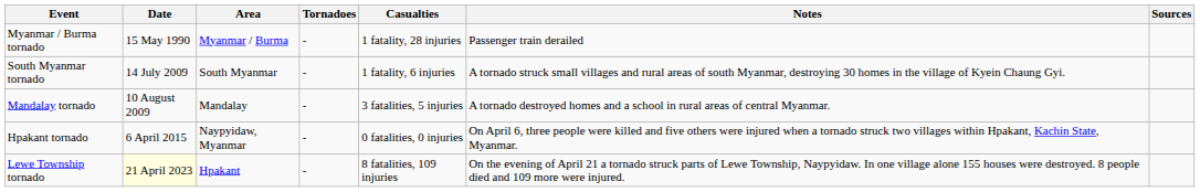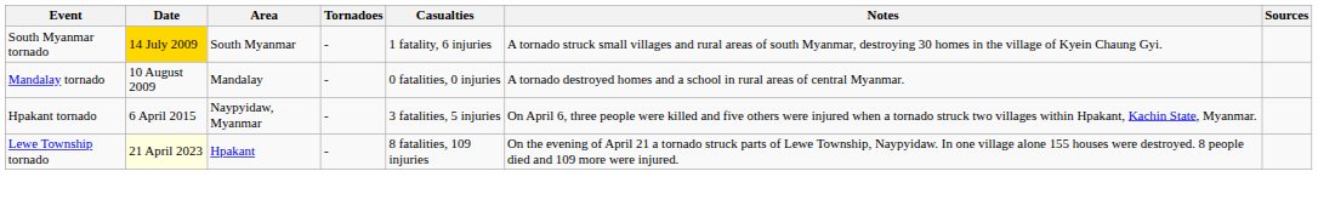- row: Myanmar / Burma tornado | 15 May 1990 | Myanmar / Burma | - | 1 fatality, 28 injuries | Passenger train derailed
South Myanmar tornado | Date: no background -> gold background
Mandalay tornado | Casualties: 3 fatalities, 5 injuries -> 0 fatalities, 0 injuries
Hpakant tornado | Casualties: 0 fatalities, 0 injuries -> 3 fatalities, 5 injuries
